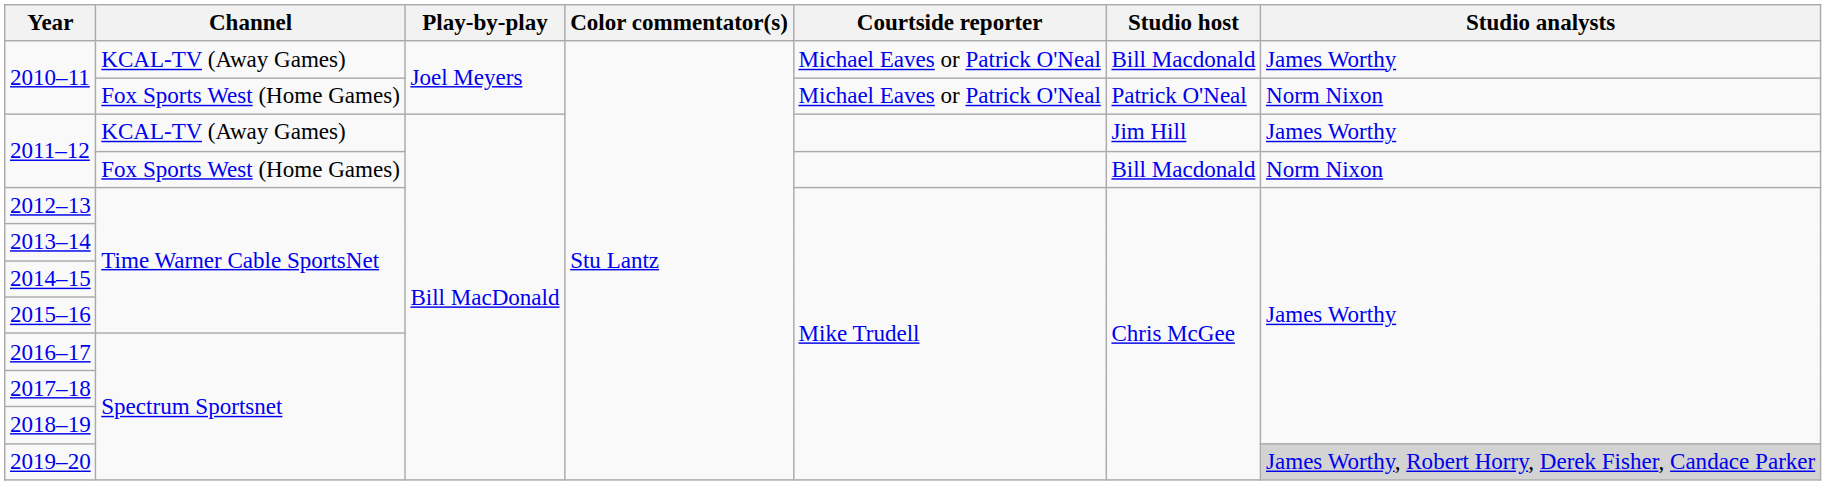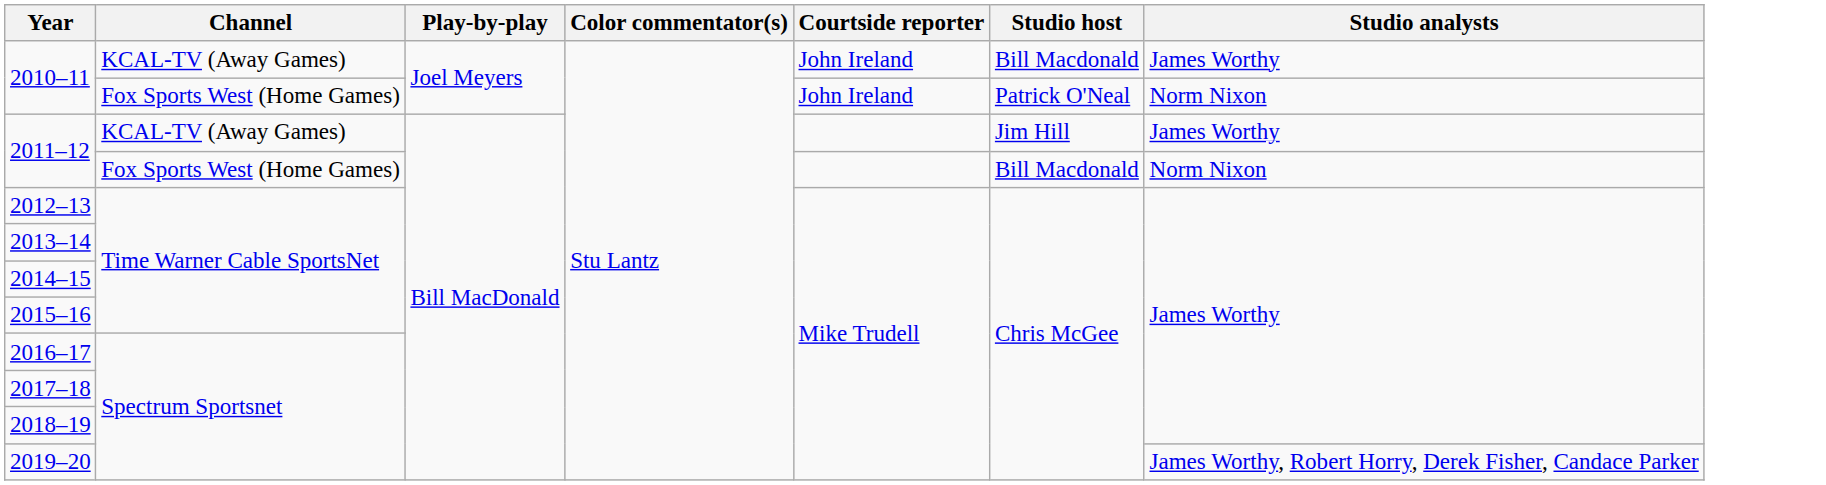2010–11 / KCAL-TV (Away Games) | Courtside reporter: Michael Eaves or Patrick O'Neal -> John Ireland
2010–11 / Fox Sports West (Home Games) | Courtside reporter: Michael Eaves or Patrick O'Neal -> John Ireland
2019–20 | Studio analysts: lightgrey background -> no background
